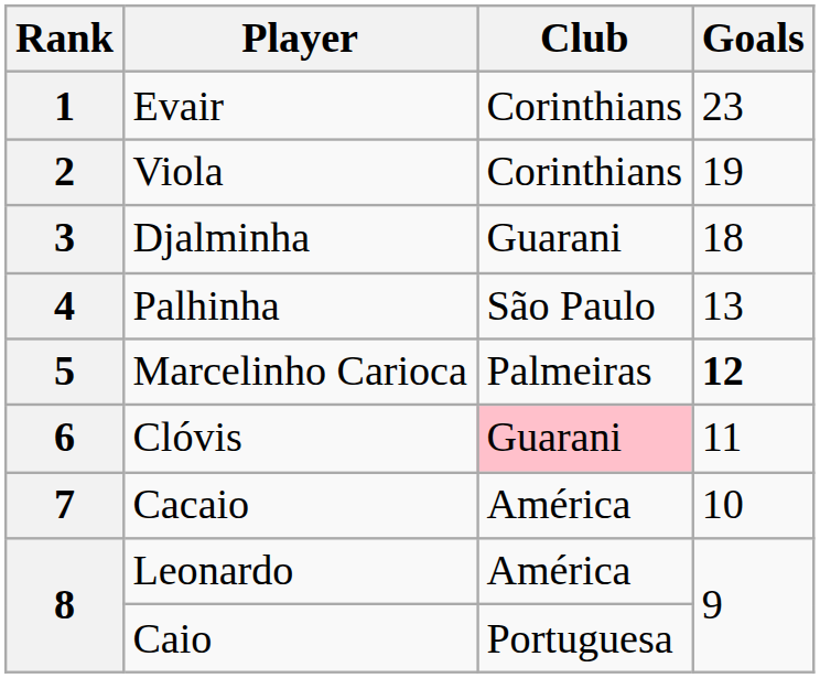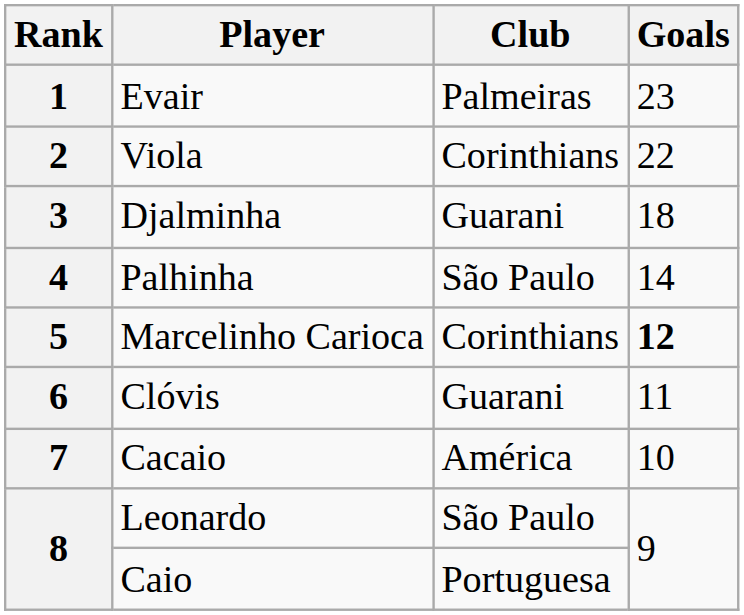Evair | Club: Corinthians -> Palmeiras
Viola | Goals: 19 -> 22
Palhinha | Goals: 13 -> 14
Marcelinho Carioca | Club: Palmeiras -> Corinthians
Clóvis | Club: pink background -> no background
Leonardo | Club: América -> São Paulo
